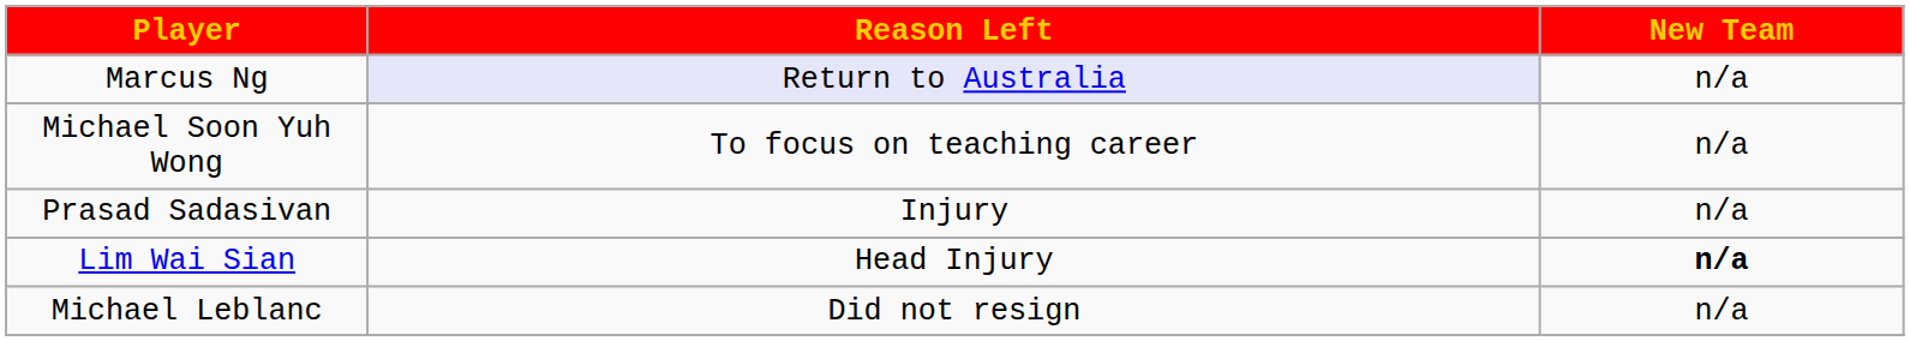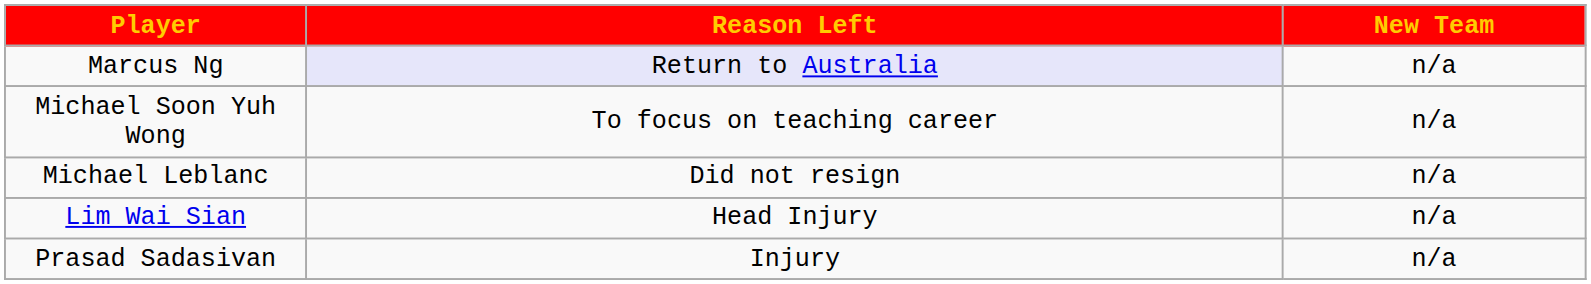rows swapped: Michael Leblanc <-> Prasad Sadasivan
Lim Wai Sian | New Team: bold -> normal
